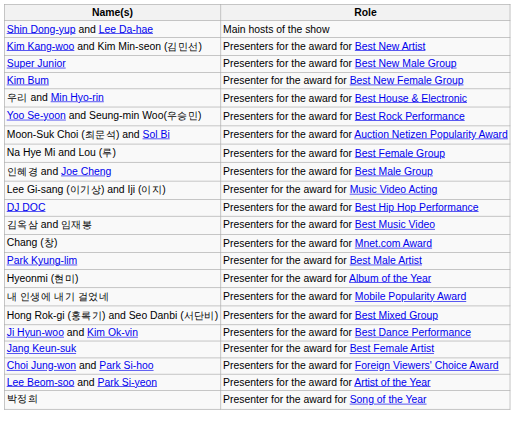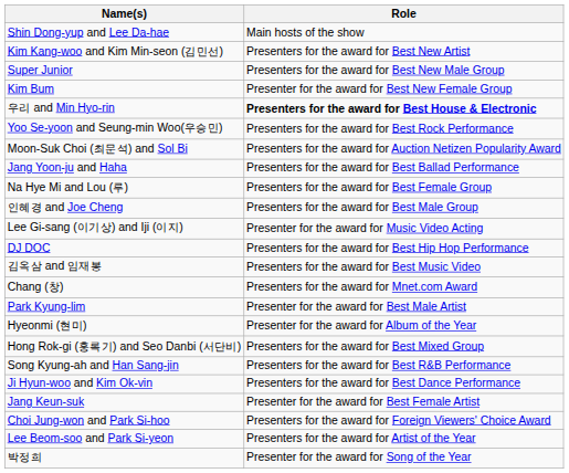우리 and Min Hyo-rin | Role: normal -> bold
+ row: Jang Yoon-ju and Haha | Presenters for the award for Best Ballad Performance
- row: 내 인생에 내기 걸었네 | Presenters for the award for Mobile Popularity Award
+ row: Song Kyung-ah and Han Sang-jin | Presenters for the award for Best R&B Performance
